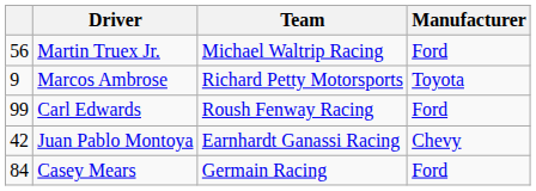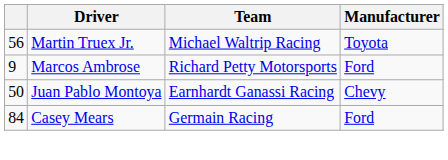Martin Truex Jr. | Manufacturer: Ford -> Toyota
Marcos Ambrose | Manufacturer: Toyota -> Ford
- row: 99 | Carl Edwards | Roush Fenway Racing | Ford
Juan Pablo Montoya | column 1: 42 -> 50
